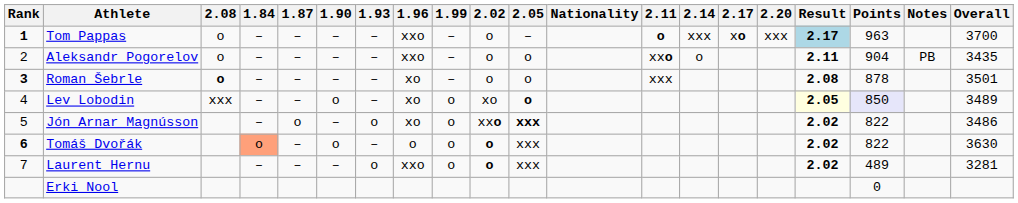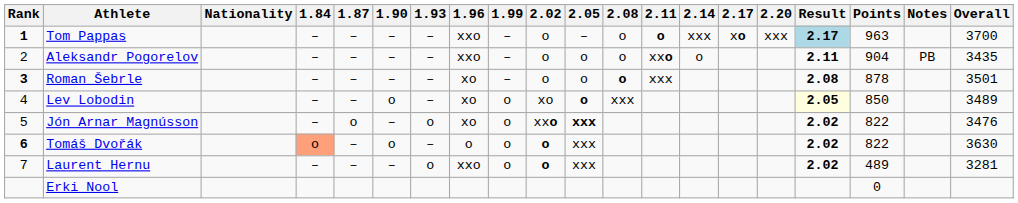columns swapped: Nationality <-> 2.08
Lev Lobodin | Points: lavender background -> no background
Jón Arnar Magnússon | Overall: 3486 -> 3476
